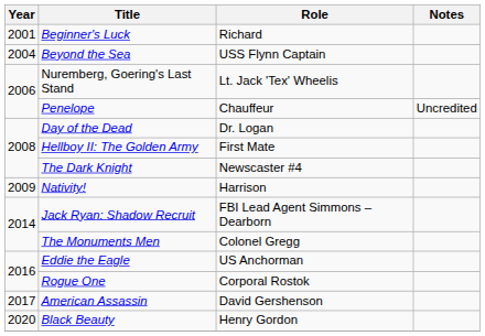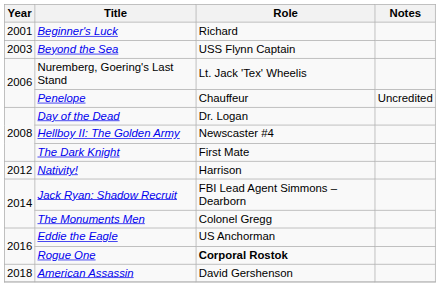Beyond the Sea | Year: 2004 -> 2003
Hellboy II: The Golden Army | Role: First Mate -> Newscaster #4
The Dark Knight | Role: Newscaster #4 -> First Mate
Nativity! | Year: 2009 -> 2012
Rogue One | Role: normal -> bold
American Assassin | Year: 2017 -> 2018
- row: 2020 | Black Beauty | Henry Gordon
